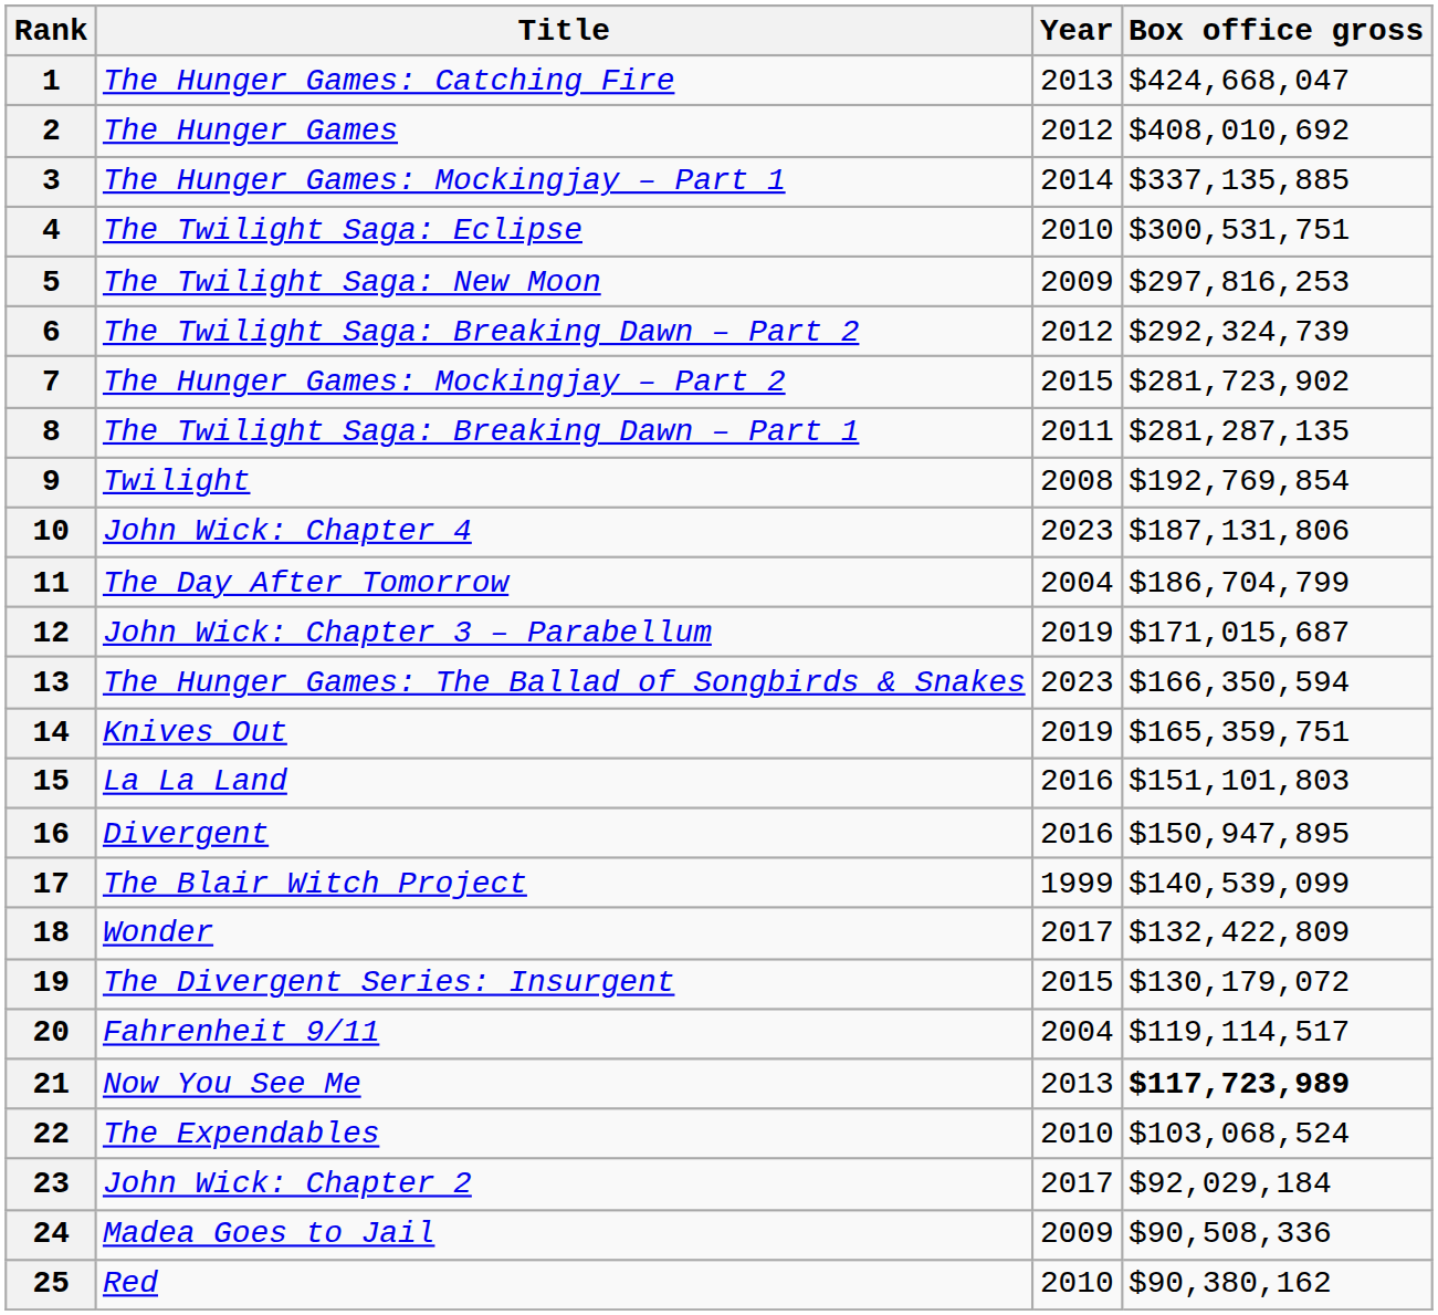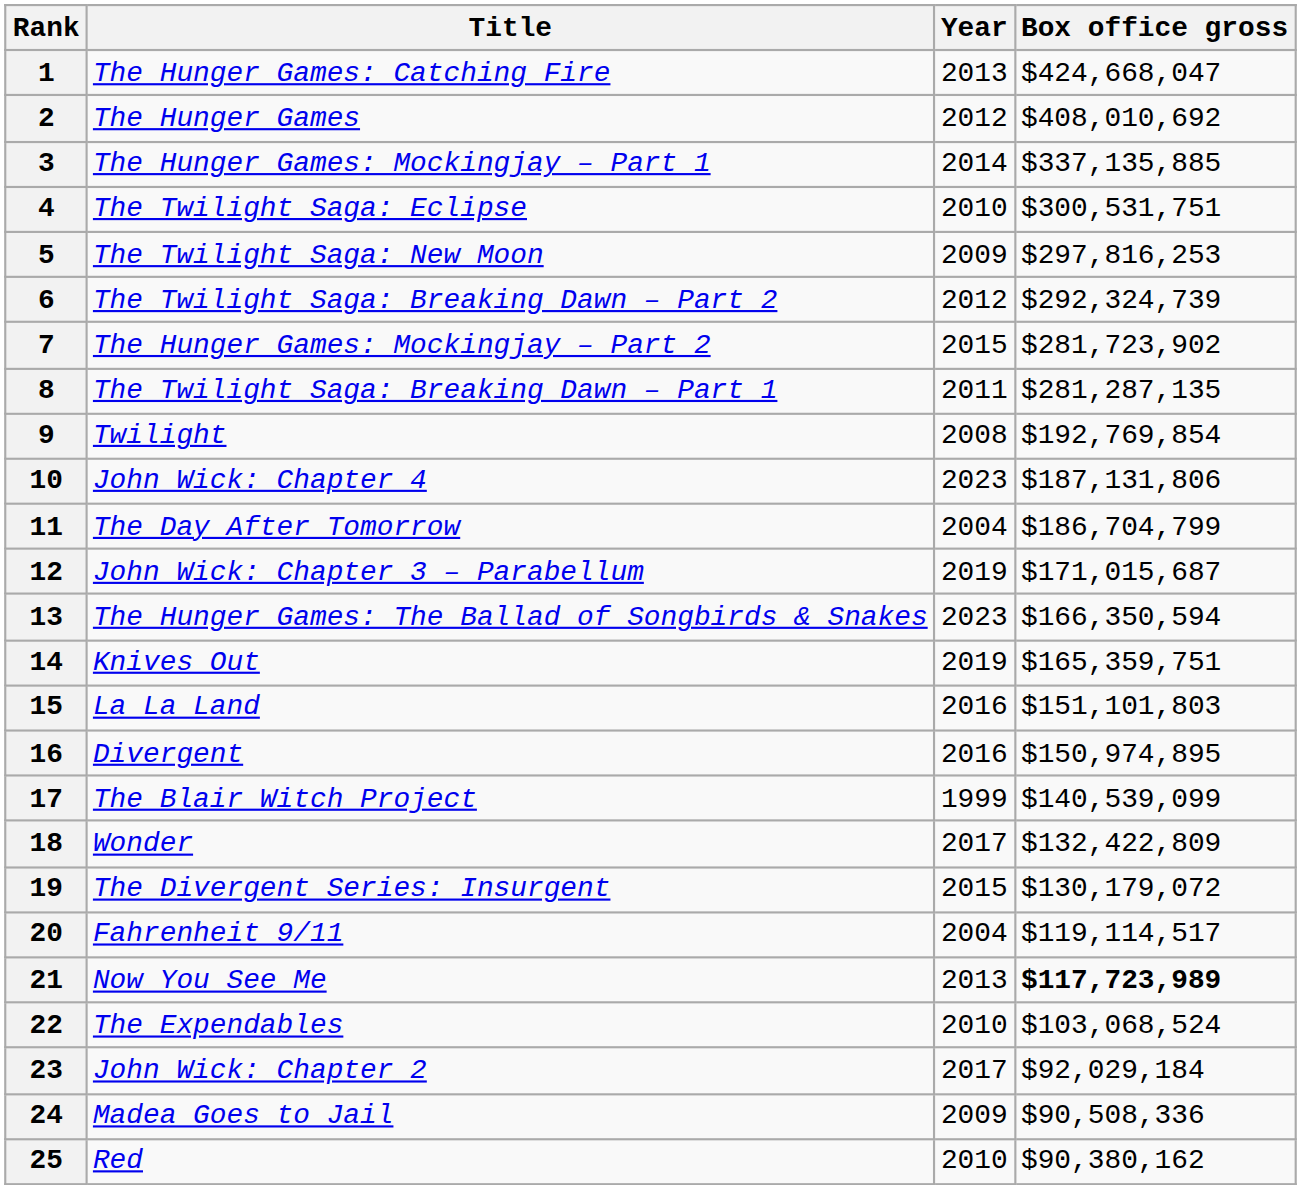16 | Box office gross: $150,947,895 -> $150,974,895
